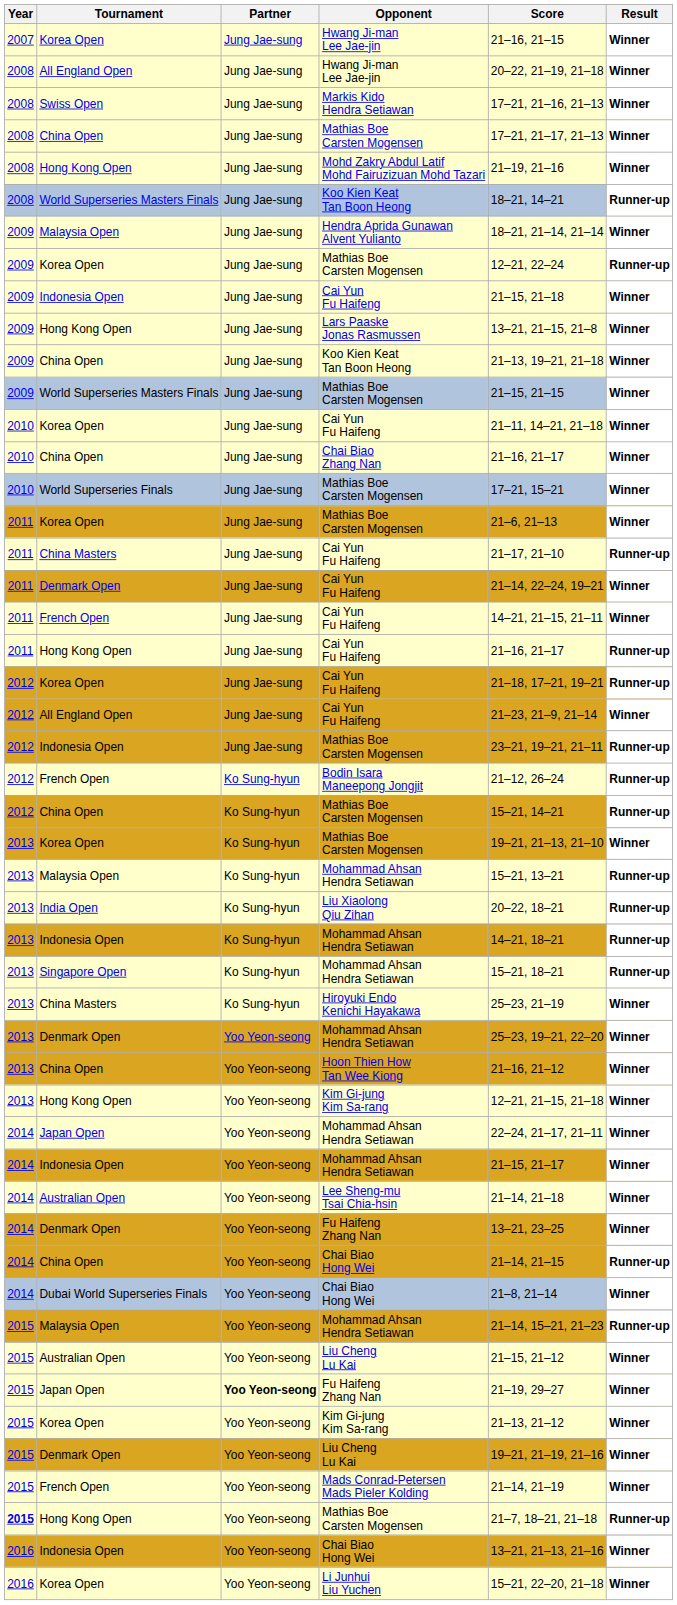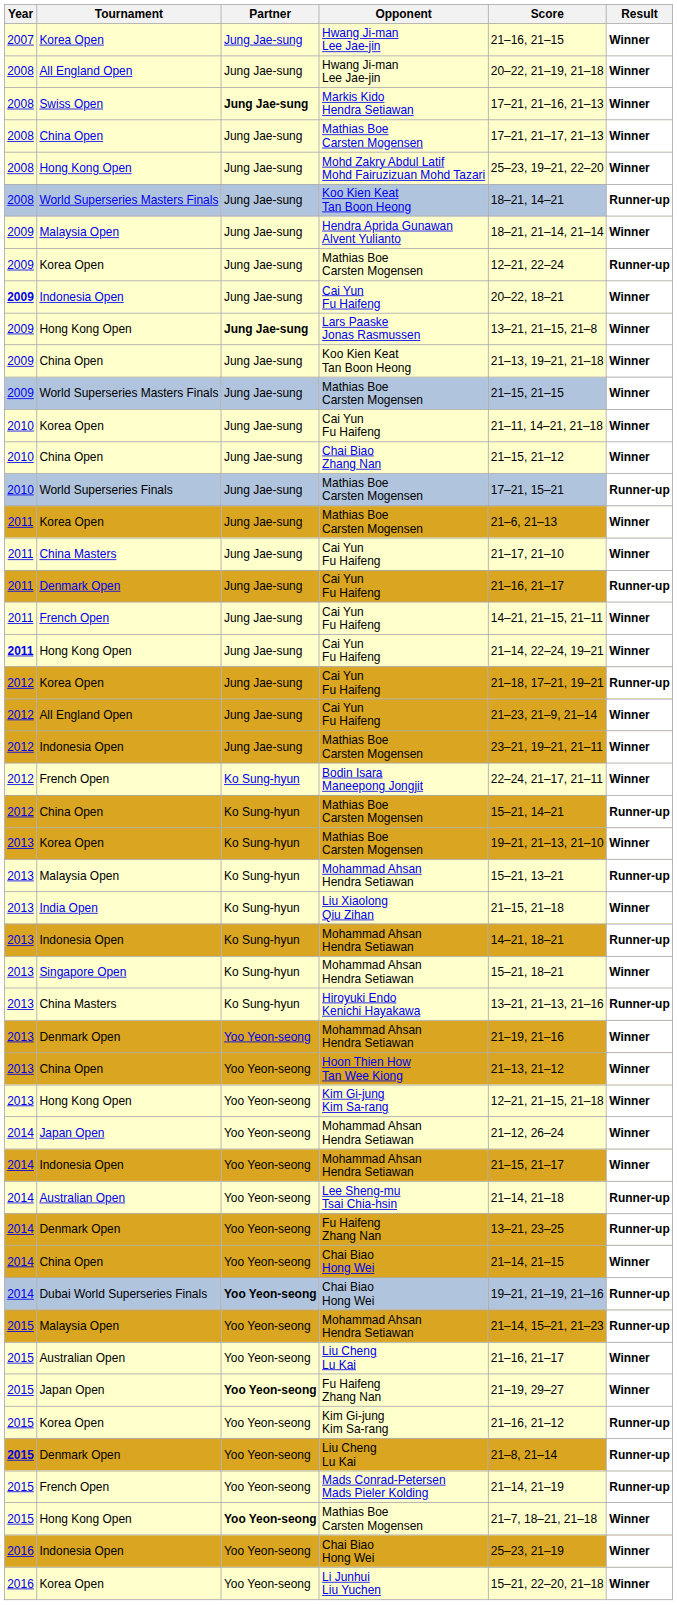Markis Kido Hendra Setiawan | Partner: normal -> bold
Mohd Zakry Abdul Latif Mohd Fairuzizuan Mohd Tazari | Score: 21–19, 21–16 -> 25–23, 19–21, 22–20
Indonesia Open / Cai Yun Fu Haifeng | Year: normal -> bold
Indonesia Open / Cai Yun Fu Haifeng | Score: 21–15, 21–18 -> 20–22, 18–21
Lars Paaske Jonas Rasmussen | Partner: normal -> bold
Chai Biao Zhang Nan | Score: 21–16, 21–17 -> 21–15, 21–12
World Superseries Finals / Mathias Boe Carsten Mogensen | Result: Winner -> Runner-up
China Masters / Cai Yun Fu Haifeng | Result: Runner-up -> Winner
Denmark Open / Cai Yun Fu Haifeng | Score: 21–14, 22–24, 19–21 -> 21–16, 21–17
Denmark Open / Cai Yun Fu Haifeng | Result: Winner -> Runner-up
Hong Kong Open / Cai Yun Fu Haifeng | Year: normal -> bold
Hong Kong Open / Cai Yun Fu Haifeng | Score: 21–16, 21–17 -> 21–14, 22–24, 19–21
Hong Kong Open / Cai Yun Fu Haifeng | Result: Runner-up -> Winner
Indonesia Open / Mathias Boe Carsten Mogensen | Result: Runner-up -> Winner
Bodin Isara Maneepong Jongjit | Score: 21–12, 26–24 -> 22–24, 21–17, 21–11
Bodin Isara Maneepong Jongjit | Result: Runner-up -> Winner
Liu Xiaolong Qiu Zihan | Score: 20–22, 18–21 -> 21–15, 21–18
Liu Xiaolong Qiu Zihan | Result: Runner-up -> Winner
Singapore Open / Mohammad Ahsan Hendra Setiawan | Result: Runner-up -> Winner
Hiroyuki Endo Kenichi Hayakawa | Score: 25–23, 21–19 -> 13–21, 21–13, 21–16
Hiroyuki Endo Kenichi Hayakawa | Result: Winner -> Runner-up
Denmark Open / Mohammad Ahsan Hendra Setiawan | Score: 25–23, 19–21, 22–20 -> 21–19, 21–16
Hoon Thien How Tan Wee Kiong | Score: 21–16, 21–12 -> 21–13, 21–12
Japan Open / Mohammad Ahsan Hendra Setiawan | Score: 22–24, 21–17, 21–11 -> 21–12, 26–24
Lee Sheng-mu Tsai Chia-hsin | Result: Winner -> Runner-up
Denmark Open / Fu Haifeng Zhang Nan | Result: Winner -> Runner-up
China Open / Chai Biao Hong Wei | Result: Runner-up -> Winner
Dubai World Superseries Finals / Chai Biao Hong Wei | Partner: normal -> bold
Dubai World Superseries Finals / Chai Biao Hong Wei | Score: 21–8, 21–14 -> 19–21, 21–19, 21–16
Dubai World Superseries Finals / Chai Biao Hong Wei | Result: Winner -> Runner-up
Australian Open / Liu Cheng Lu Kai | Score: 21–15, 21–12 -> 21–16, 21–17
Korea Open / Kim Gi-jung Kim Sa-rang | Score: 21–13, 21–12 -> 21–16, 21–12
Korea Open / Kim Gi-jung Kim Sa-rang | Result: Winner -> Runner-up
Denmark Open / Liu Cheng Lu Kai | Year: normal -> bold
Denmark Open / Liu Cheng Lu Kai | Score: 19–21, 21–19, 21–16 -> 21–8, 21–14
Denmark Open / Liu Cheng Lu Kai | Result: Winner -> Runner-up
Mads Conrad-Petersen Mads Pieler Kolding | Result: Winner -> Runner-up
Hong Kong Open / Mathias Boe Carsten Mogensen | Year: bold -> normal
Hong Kong Open / Mathias Boe Carsten Mogensen | Partner: normal -> bold
Hong Kong Open / Mathias Boe Carsten Mogensen | Result: Runner-up -> Winner
Indonesia Open / Chai Biao Hong Wei | Score: 13–21, 21–13, 21–16 -> 25–23, 21–19
